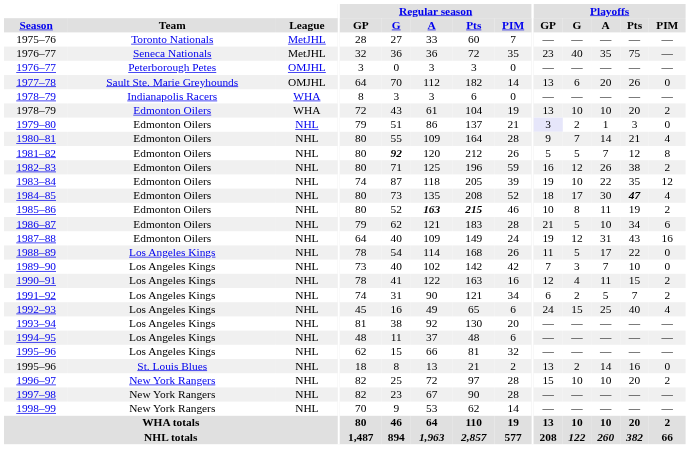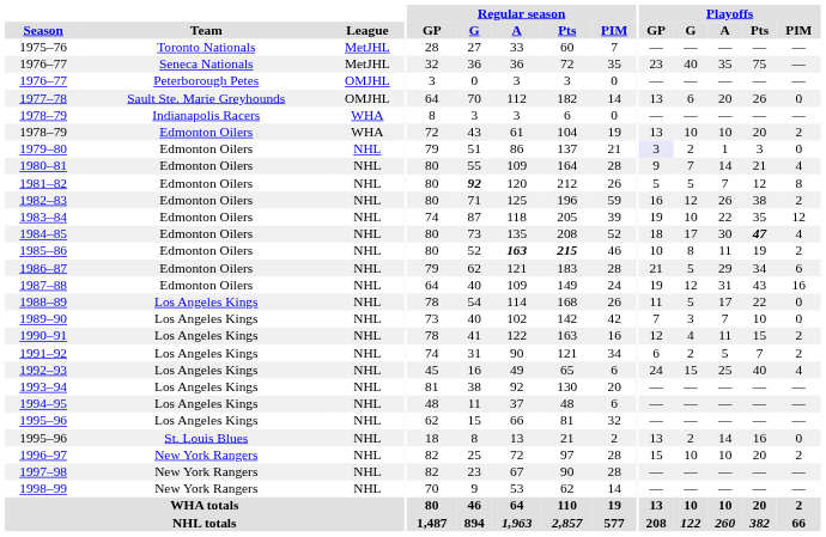1986–87 | Playoffs / A: 10 -> 29
